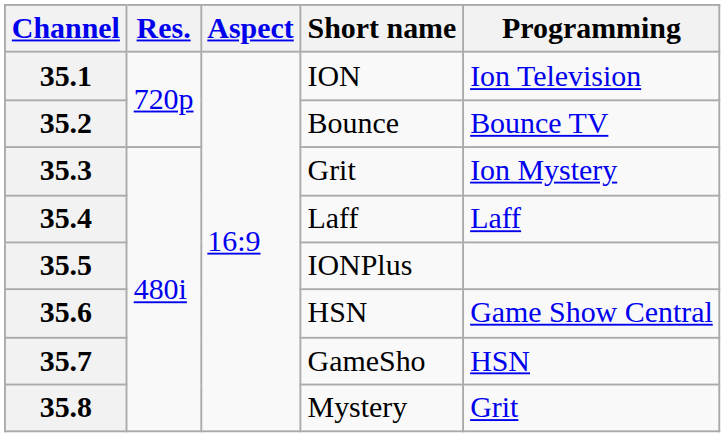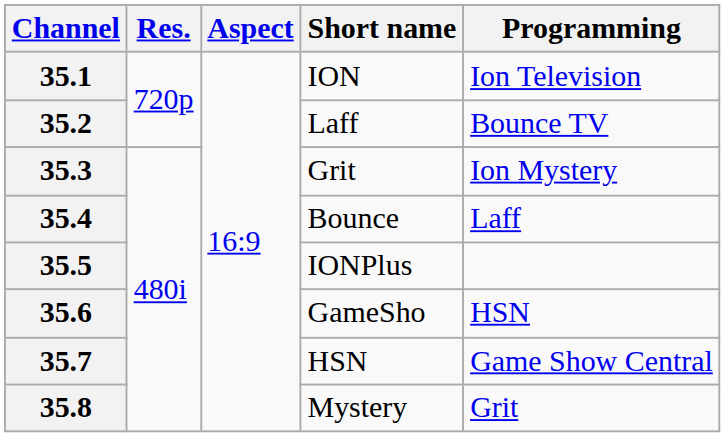35.2 | Short name: Bounce -> Laff
35.4 | Short name: Laff -> Bounce
35.6 | Short name: HSN -> GameSho
35.6 | Programming: Game Show Central -> HSN
35.7 | Short name: GameSho -> HSN
35.7 | Programming: HSN -> Game Show Central
